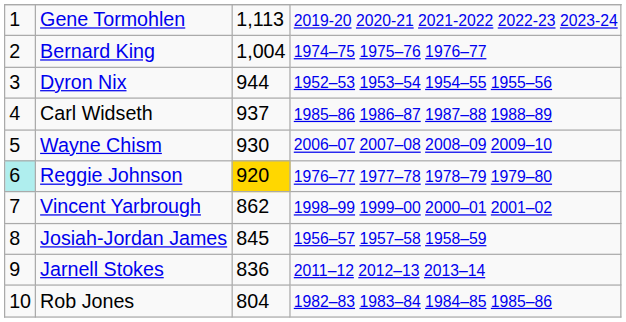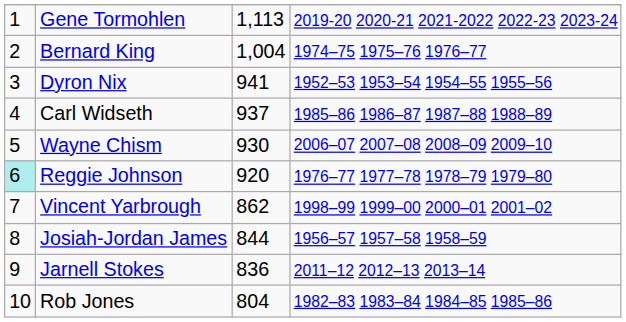Dyron Nix | column 3: 944 -> 941
Reggie Johnson | column 3: gold background -> no background
Josiah-Jordan James | column 3: 845 -> 844
